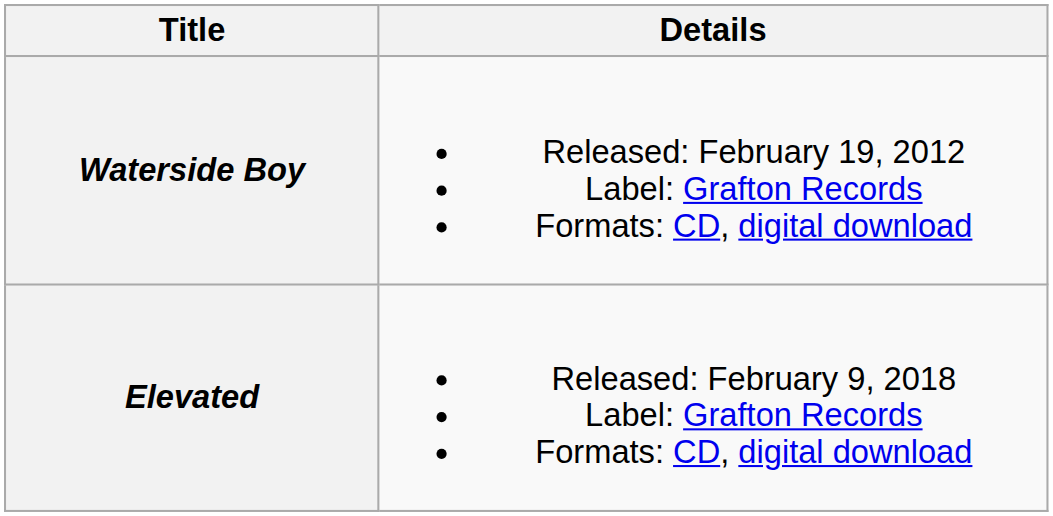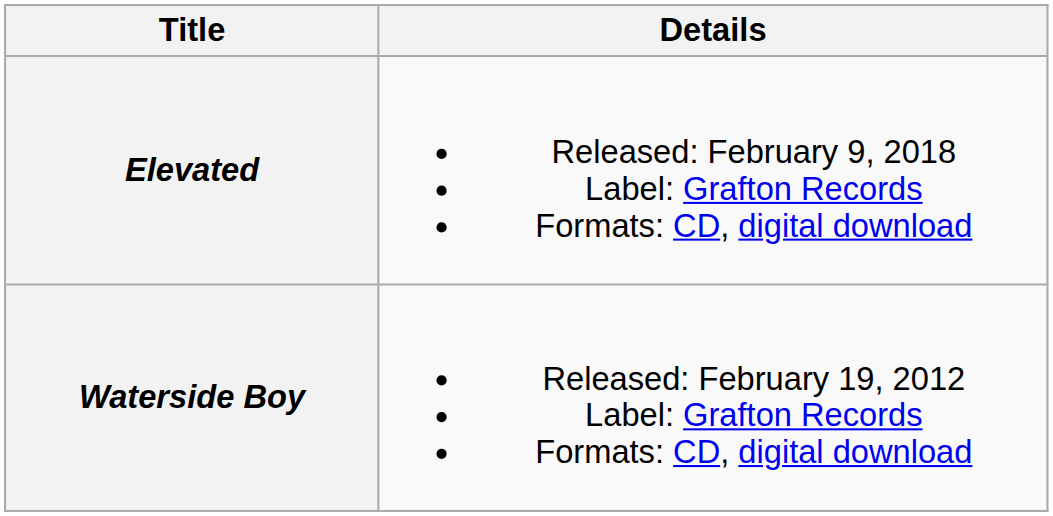rows swapped: Waterside Boy <-> Elevated
